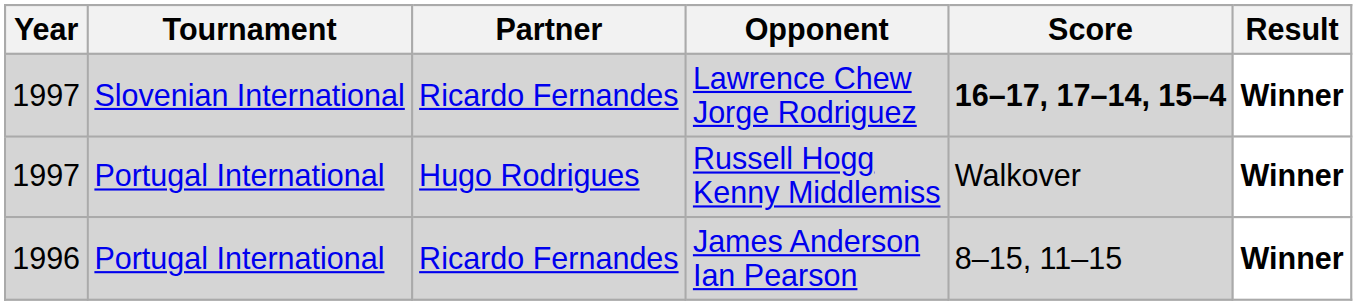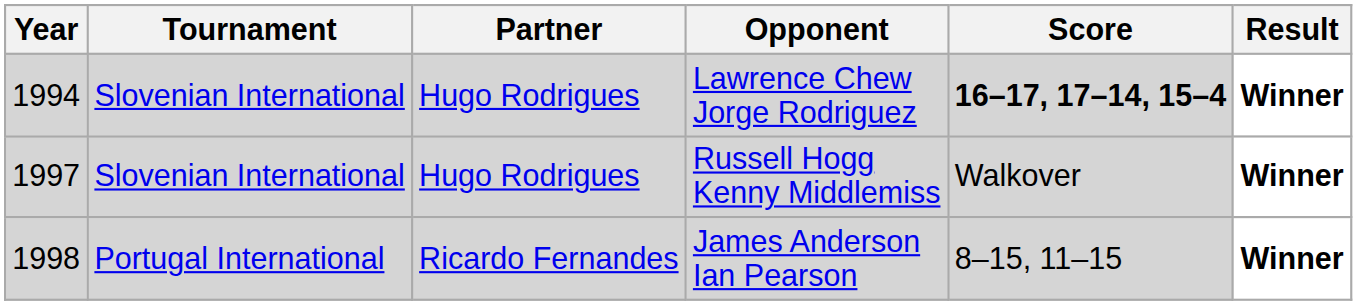Lawrence Chew Jorge Rodriguez | Year: 1997 -> 1994
Lawrence Chew Jorge Rodriguez | Partner: Ricardo Fernandes -> Hugo Rodrigues
Russell Hogg Kenny Middlemiss | Tournament: Portugal International -> Slovenian International
James Anderson Ian Pearson | Year: 1996 -> 1998
